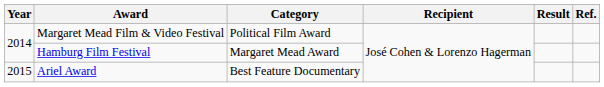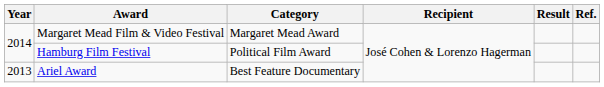Margaret Mead Film & Video Festival | Category: Political Film Award -> Margaret Mead Award
Hamburg Film Festival | Category: Margaret Mead Award -> Political Film Award
Ariel Award | Year: 2015 -> 2013
